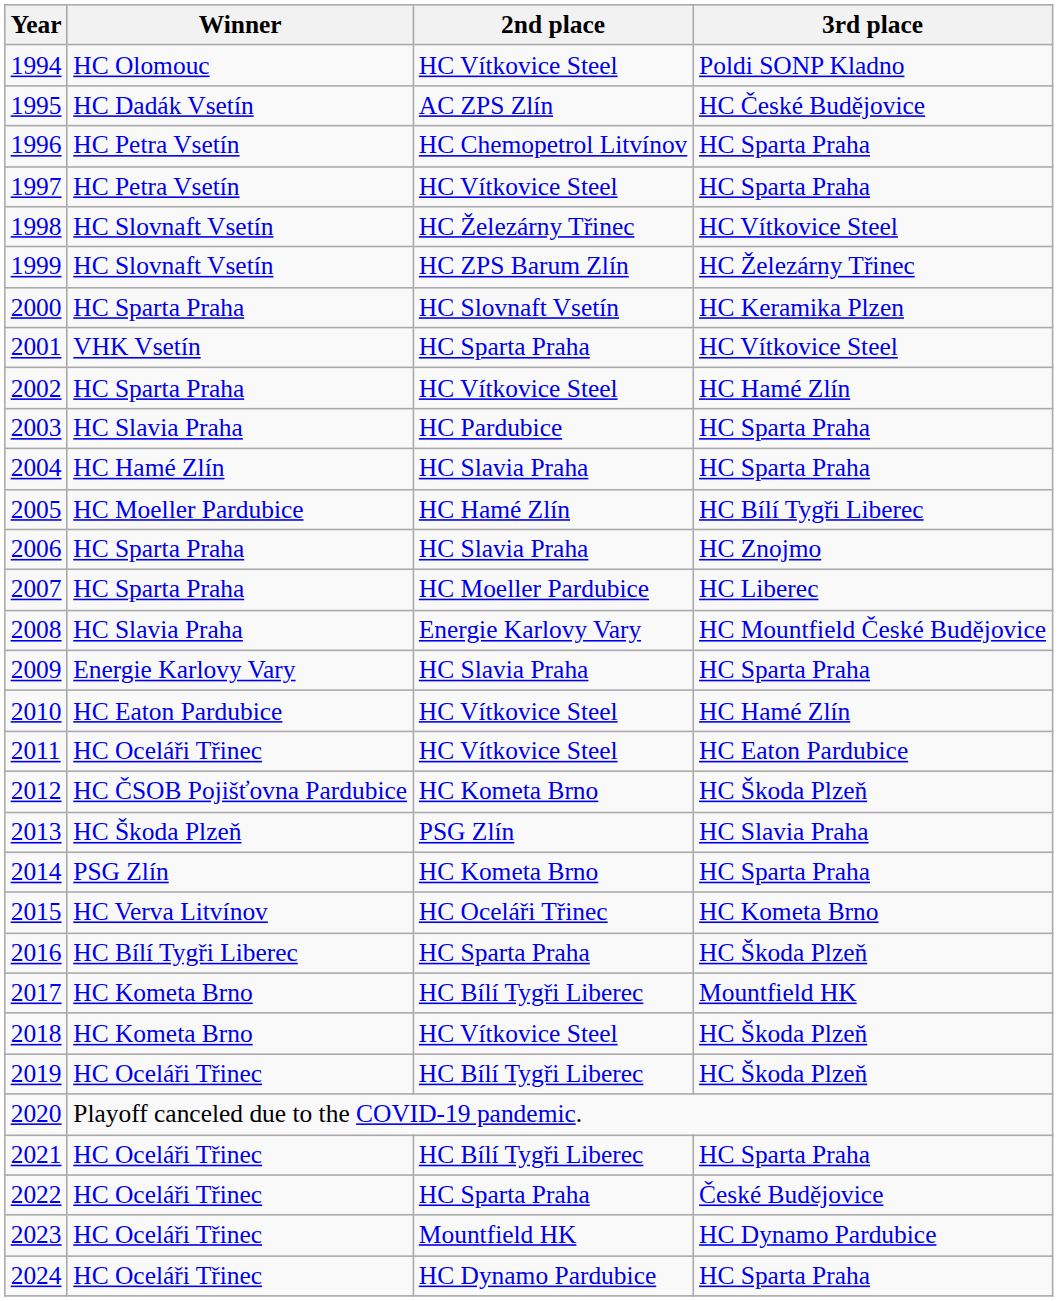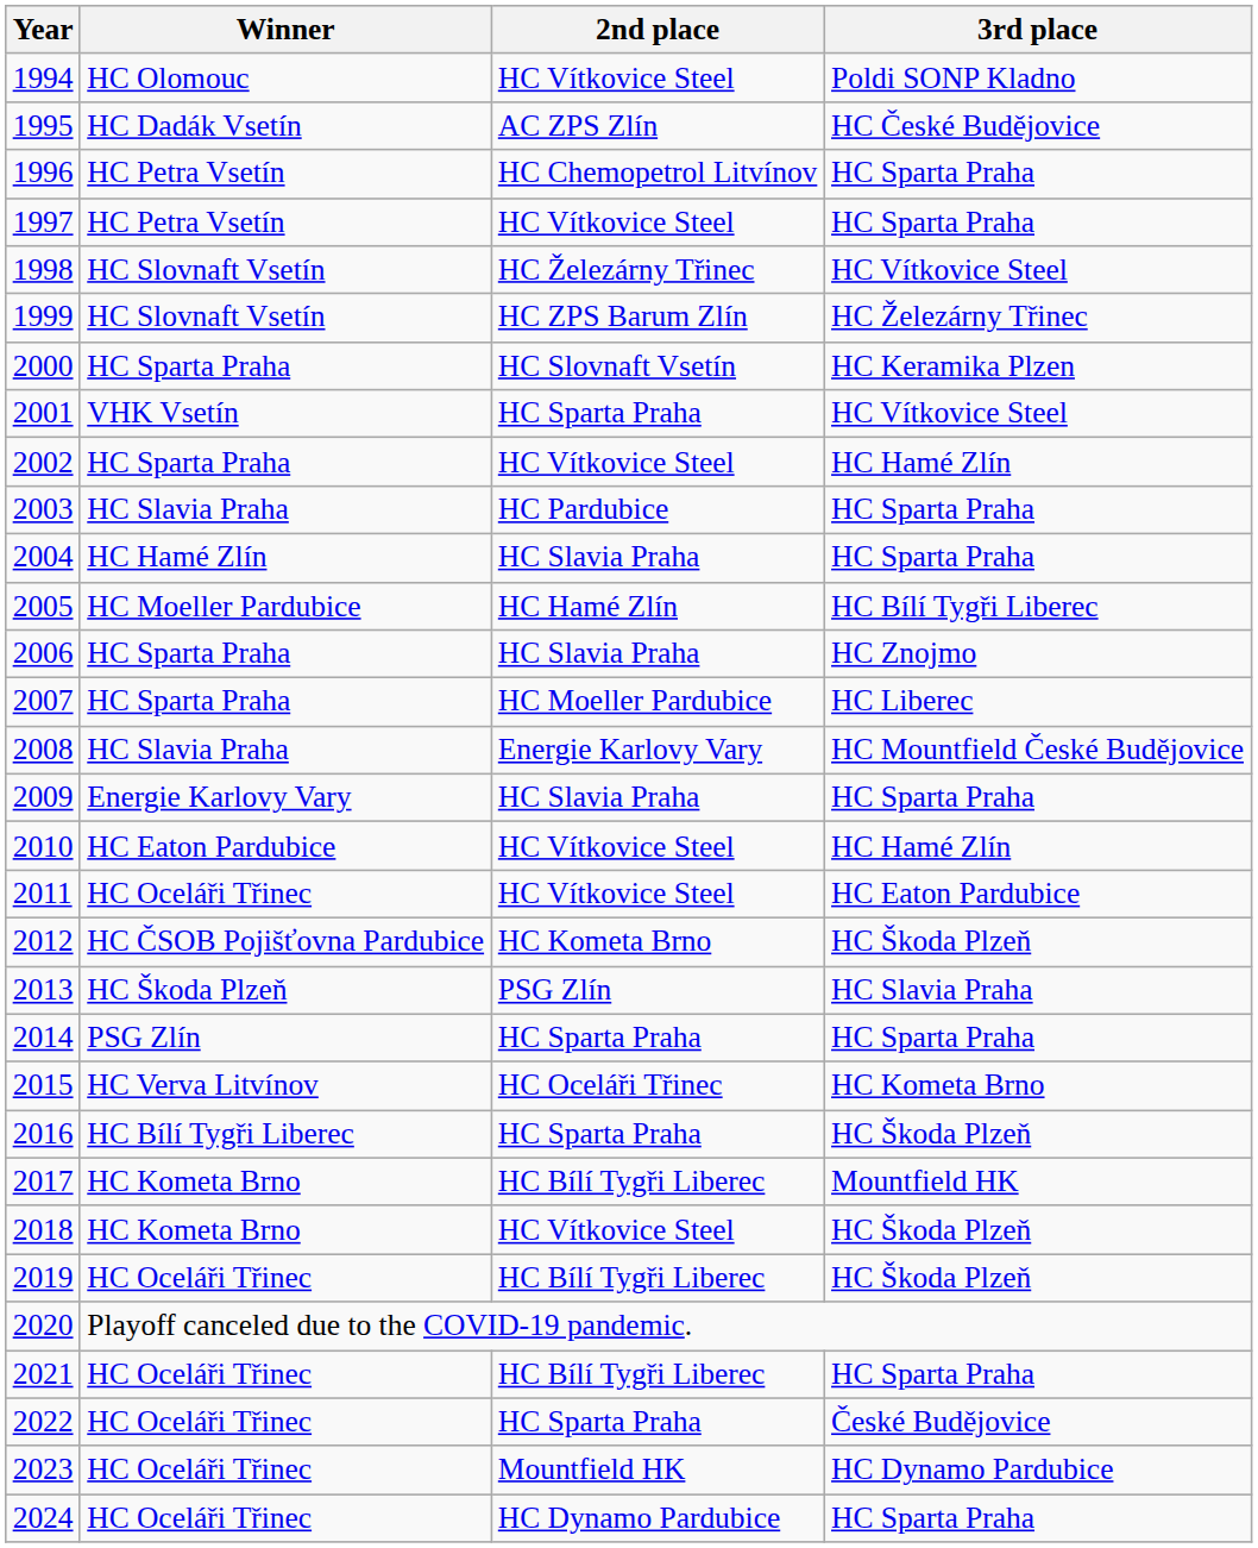2014 | 2nd place: HC Kometa Brno -> HC Sparta Praha
